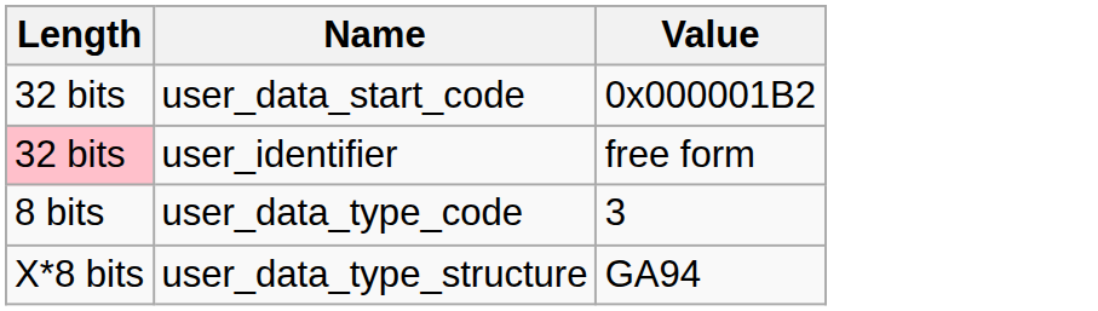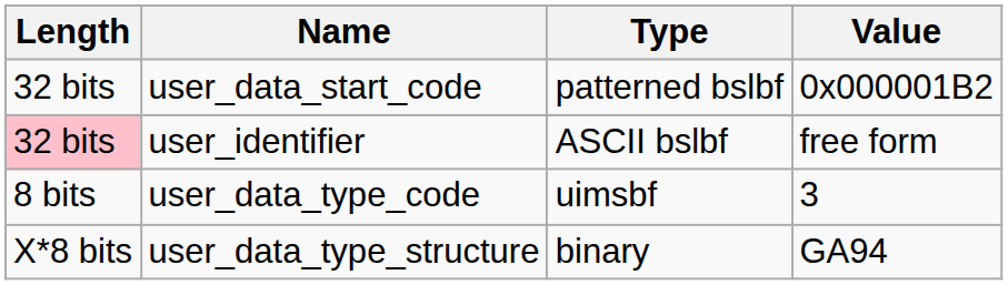+ column: Type | patterned bslbf | ASCII bslbf | uimsbf | binary
